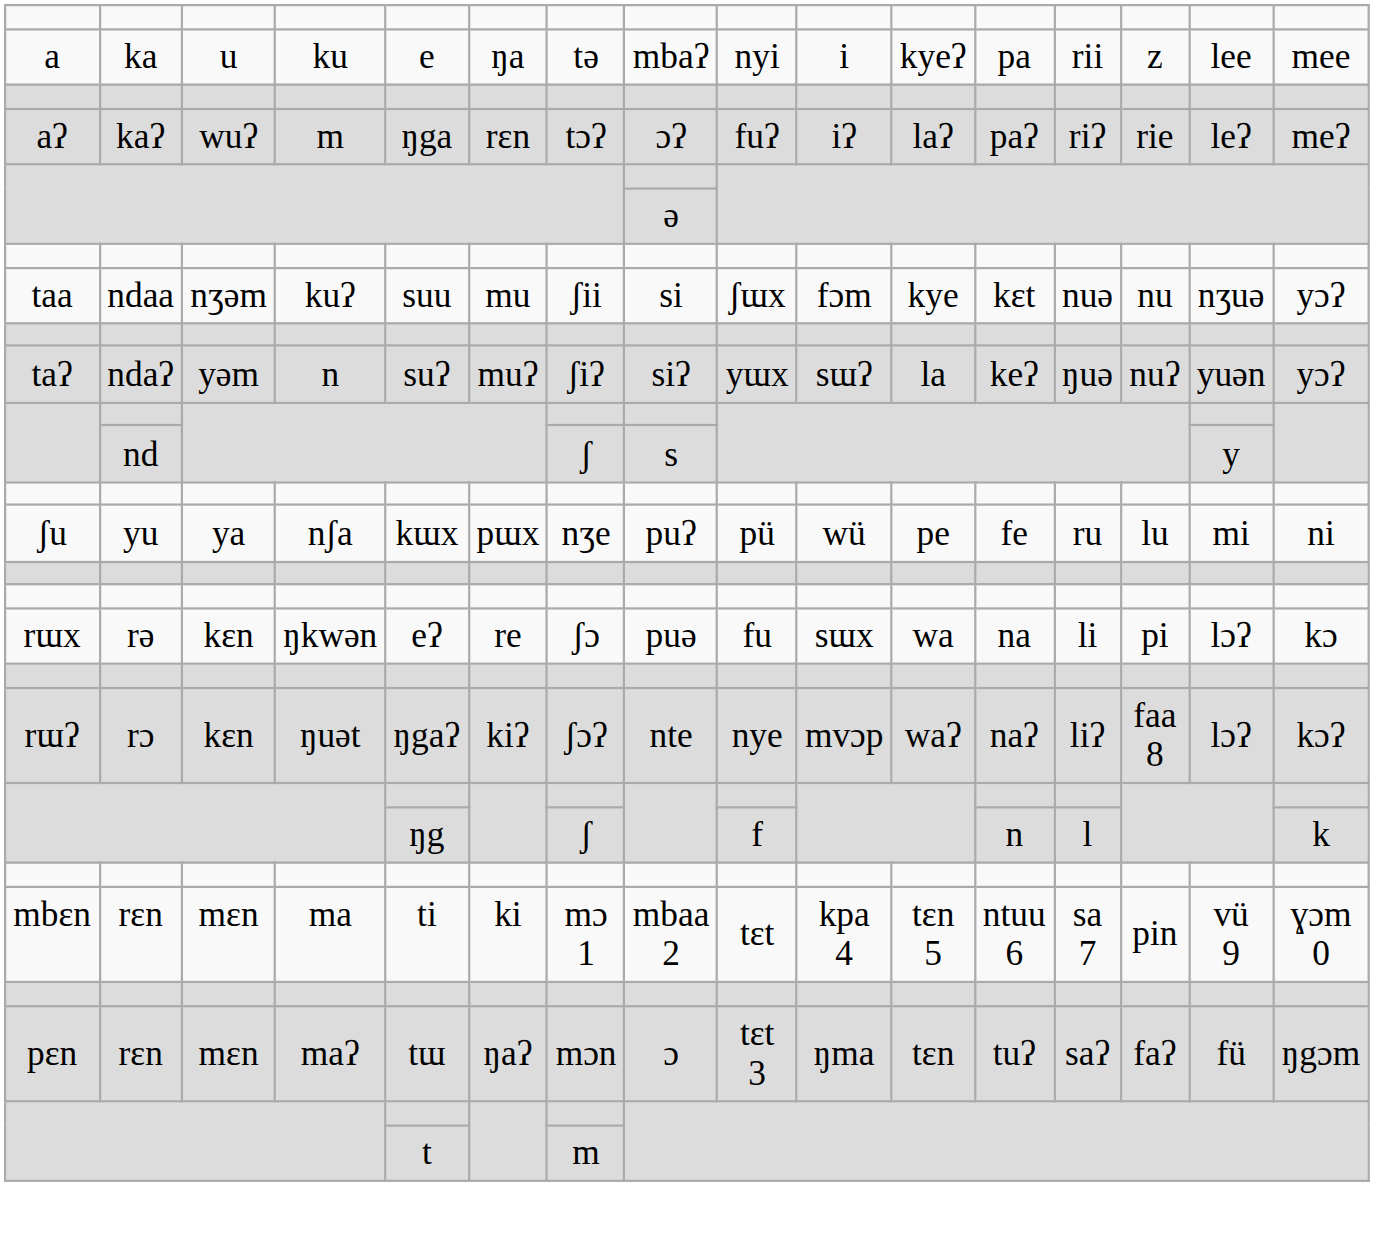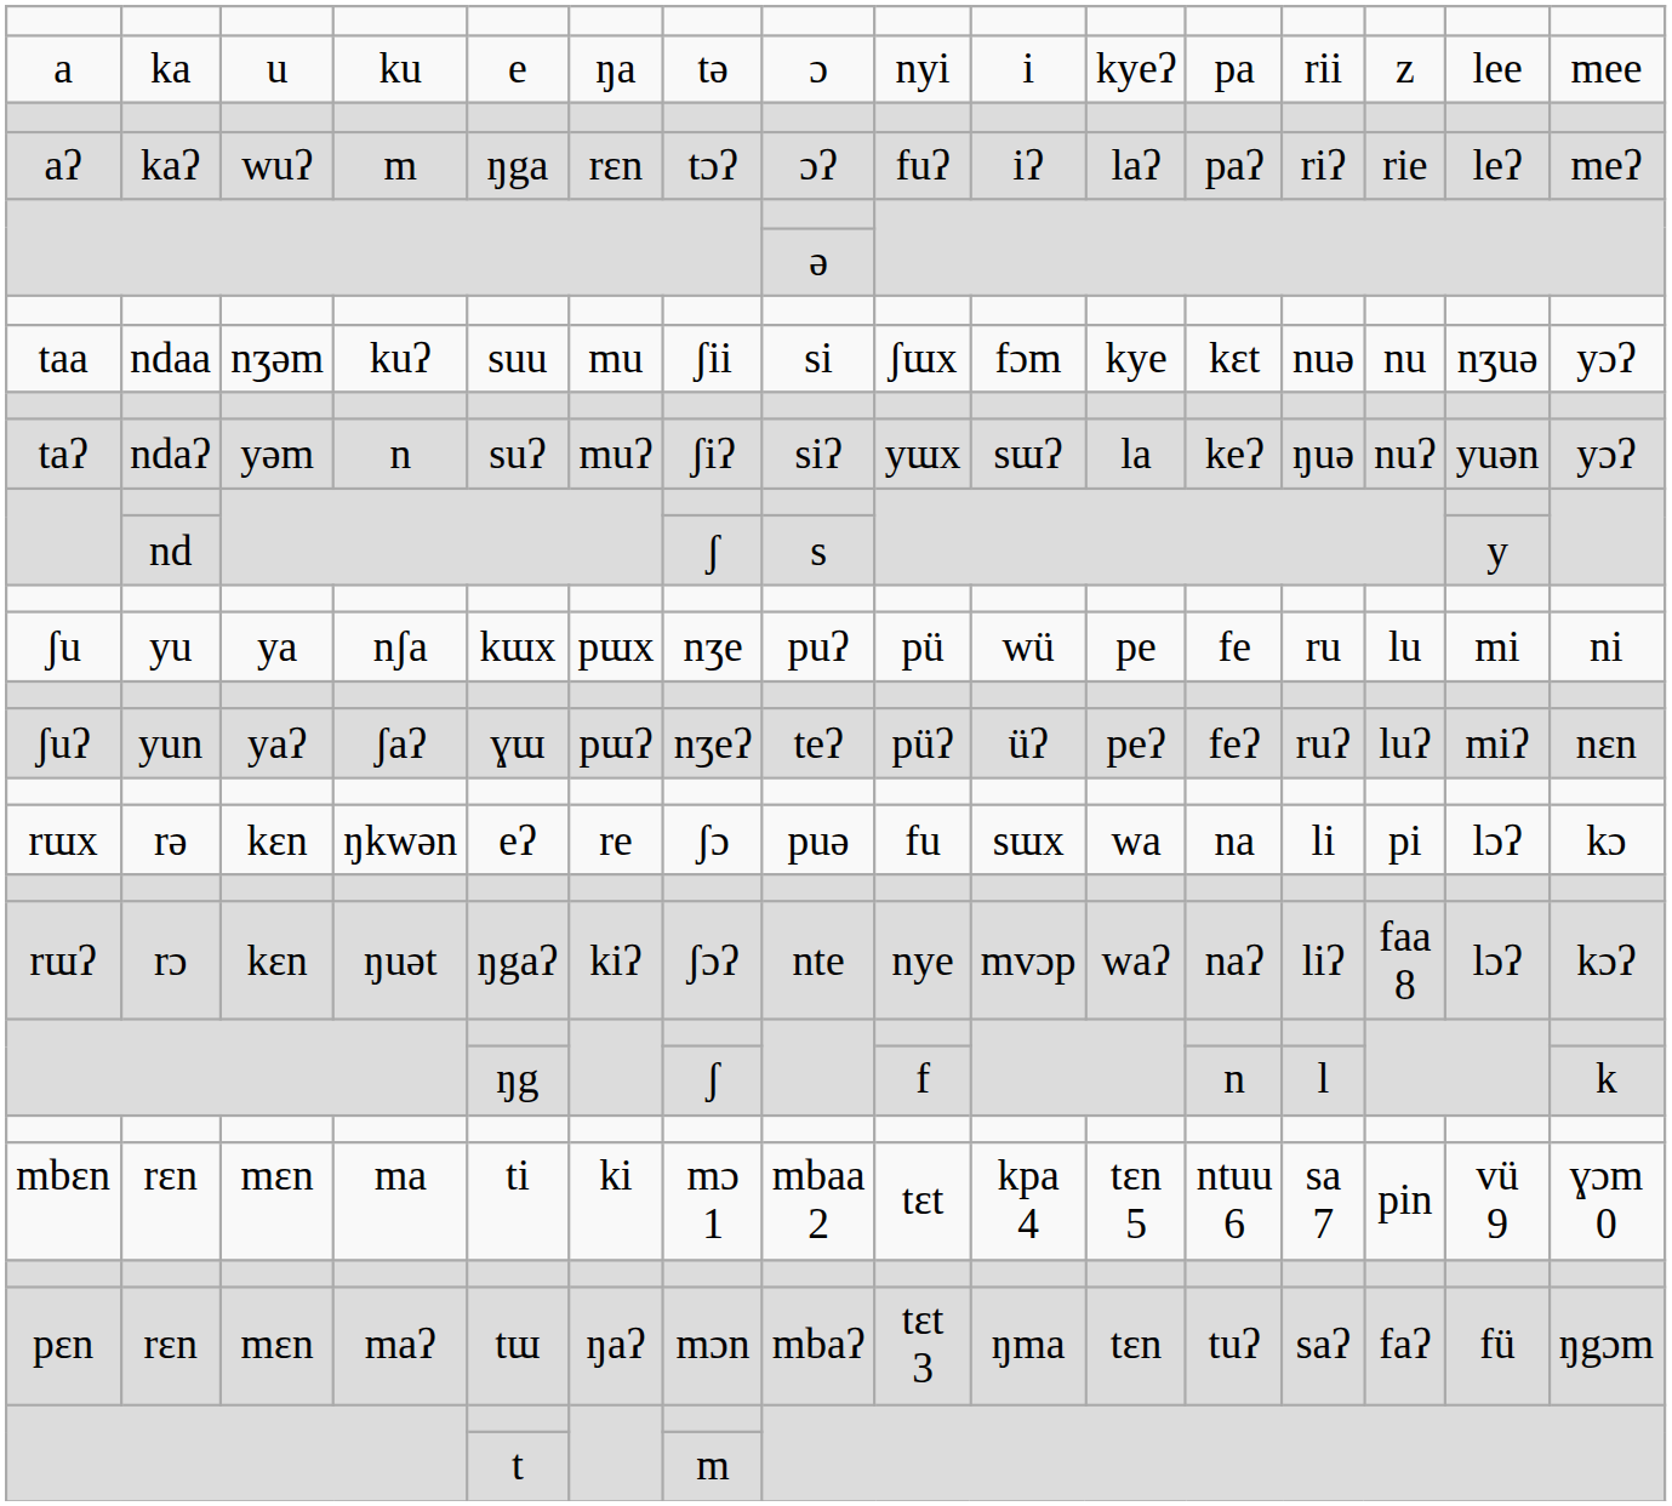a | column 8: mbaʔ -> ɔ
+ row: ʃuʔ | yun | yaʔ | ʃaʔ | ɣɯ | pɯʔ | nʒeʔ | teʔ | püʔ | üʔ | peʔ | feʔ | ruʔ | luʔ | miʔ | nɛn
pɛn | column 8: ɔ -> mbaʔ
